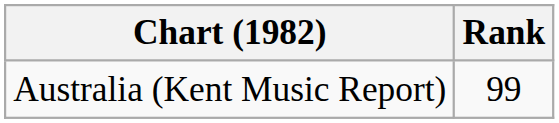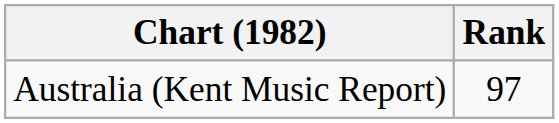Australia (Kent Music Report) | Rank: 99 -> 97
